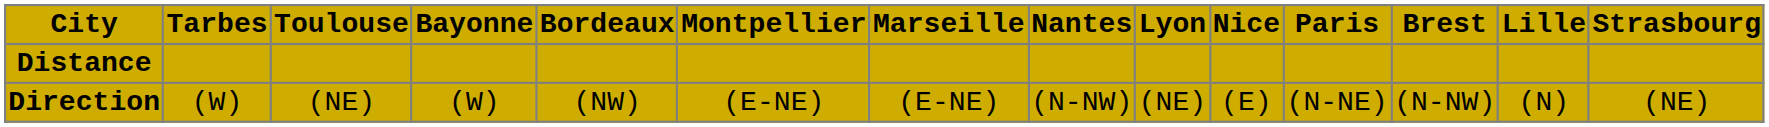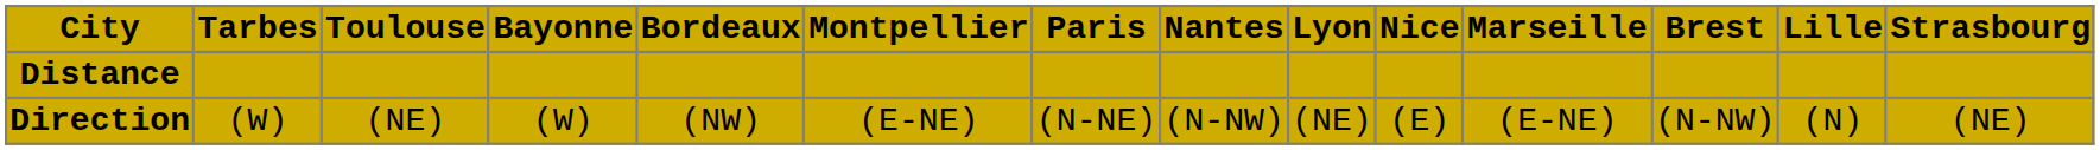columns swapped: Marseille <-> Paris
